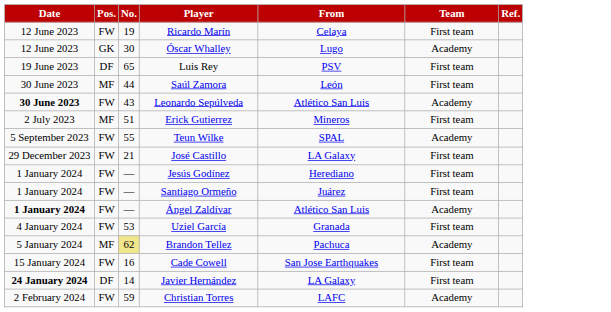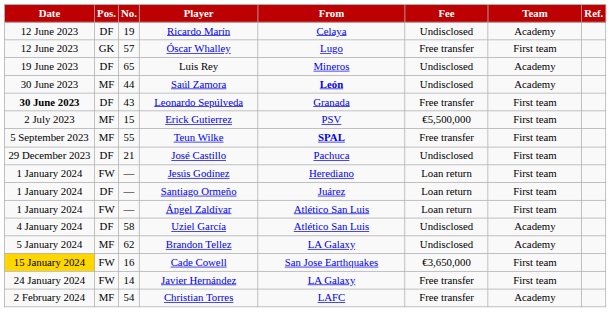+ column: Fee | Undisclosed | Free transfer | Undisclosed | Undisclosed | Free transfer | €5,500,000 | Free transfer | Undisclosed | Loan return | Loan return | Loan return | Undisclosed | Undisclosed | €3,650,000 | Free transfer | Free transfer
Ricardo Marín | Pos.: FW -> DF
Ricardo Marín | Team: First team -> Academy
Óscar Whalley | No.: 30 -> 57
Óscar Whalley | Team: Academy -> First team
Luis Rey | From: PSV -> Mineros
Luis Rey | Team: First team -> Academy
Saúl Zamora | From: normal -> bold
Saúl Zamora | Team: First team -> Academy
Leonardo Sepúlveda | Pos.: FW -> DF
Leonardo Sepúlveda | From: Atlético San Luis -> Granada
Leonardo Sepúlveda | Team: Academy -> First team
Erick Gutierrez | No.: 51 -> 15
Erick Gutierrez | From: Mineros -> PSV
Teun Wilke | Pos.: FW -> MF
Teun Wilke | From: normal -> bold
Teun Wilke | Team: Academy -> First team
José Castillo | Pos.: FW -> DF
José Castillo | From: LA Galaxy -> Pachuca
Santiago Ormeño | Pos.: FW -> DF
Ángel Zaldívar | Date: bold -> normal
Ángel Zaldívar | Team: Academy -> First team
Uziel García | Pos.: FW -> DF
Uziel García | No.: 53 -> 58
Uziel García | From: Granada -> Atlético San Luis
Uziel García | Team: First team -> Academy
Brandon Tellez | No.: khaki background -> no background
Brandon Tellez | From: Pachuca -> LA Galaxy
Cade Cowell | Date: no background -> gold background
Javier Hernández | Date: bold -> normal
Javier Hernández | Pos.: DF -> FW
Christian Torres | Pos.: FW -> MF
Christian Torres | No.: 59 -> 54
